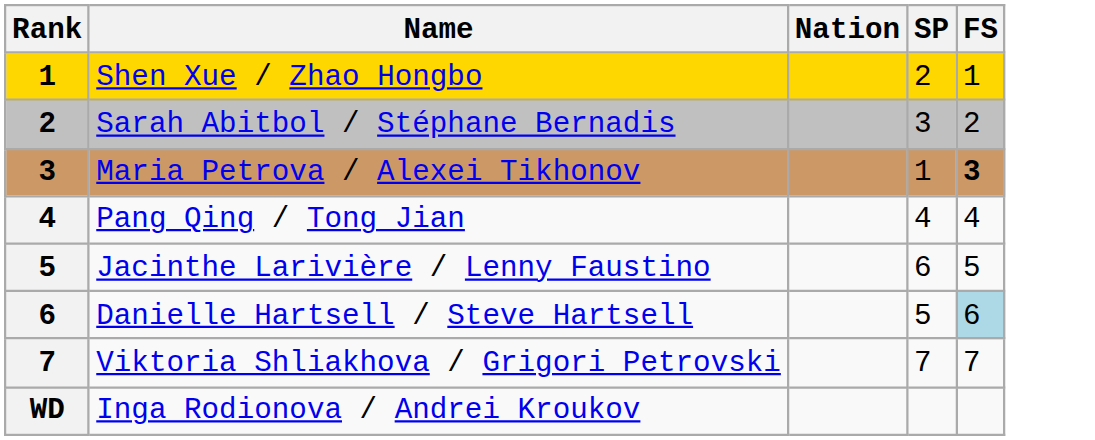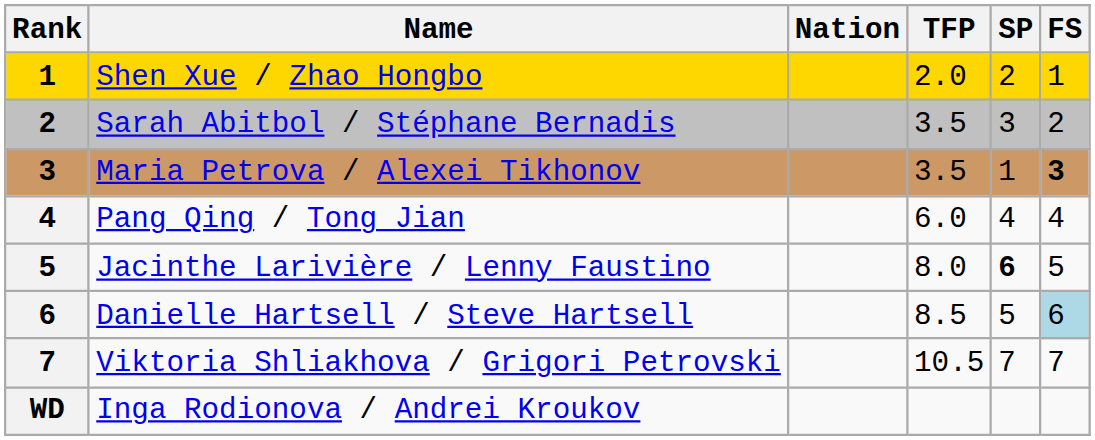+ column: TFP | 2.0 | 3.5 | 3.5 | 6.0 | 8.0 | 8.5 | 10.5
Jacinthe Larivière / Lenny Faustino | SP: normal -> bold
